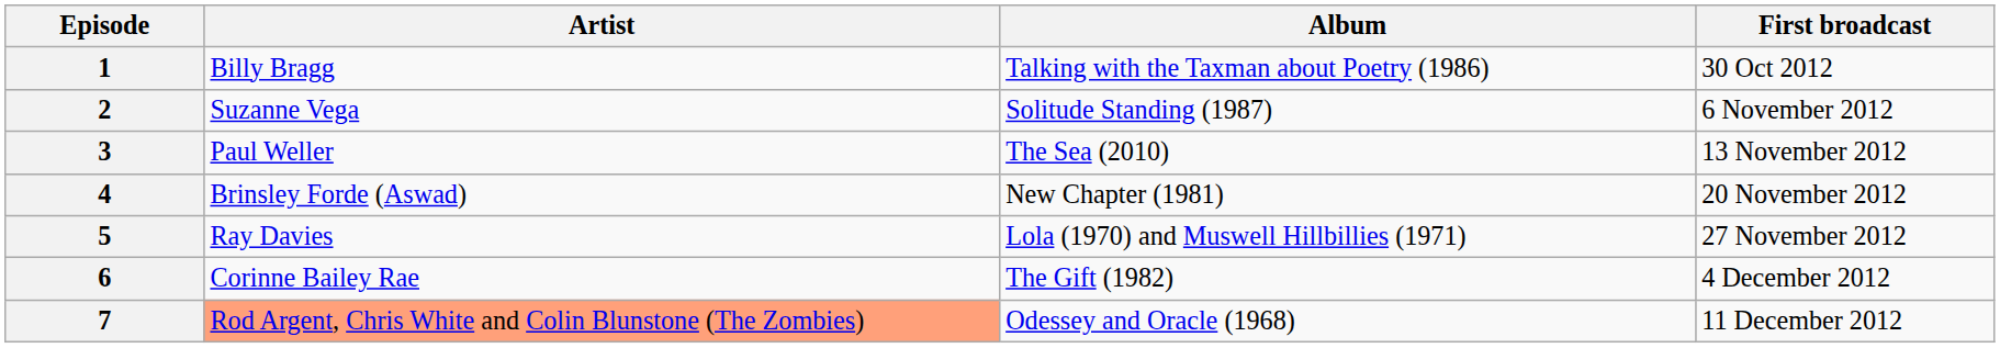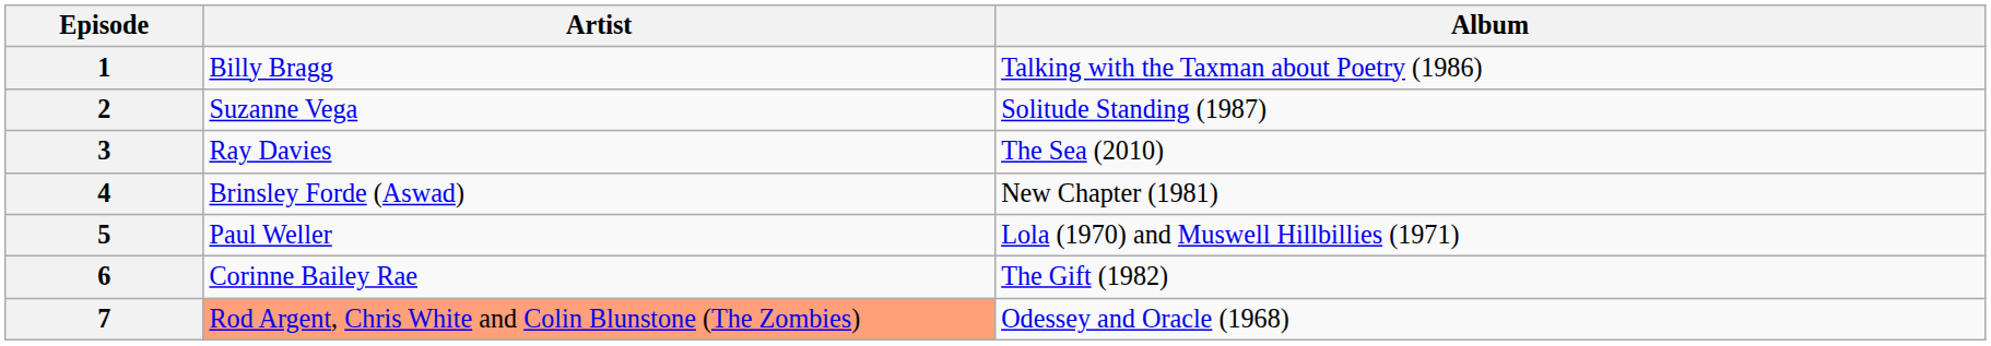- column: First broadcast | 30 Oct 2012 | 6 November 2012 | 13 November 2012 | 20 November 2012 | 27 November 2012 | 4 December 2012 | 11 December 2012
3 | Artist: Paul Weller -> Ray Davies
5 | Artist: Ray Davies -> Paul Weller
